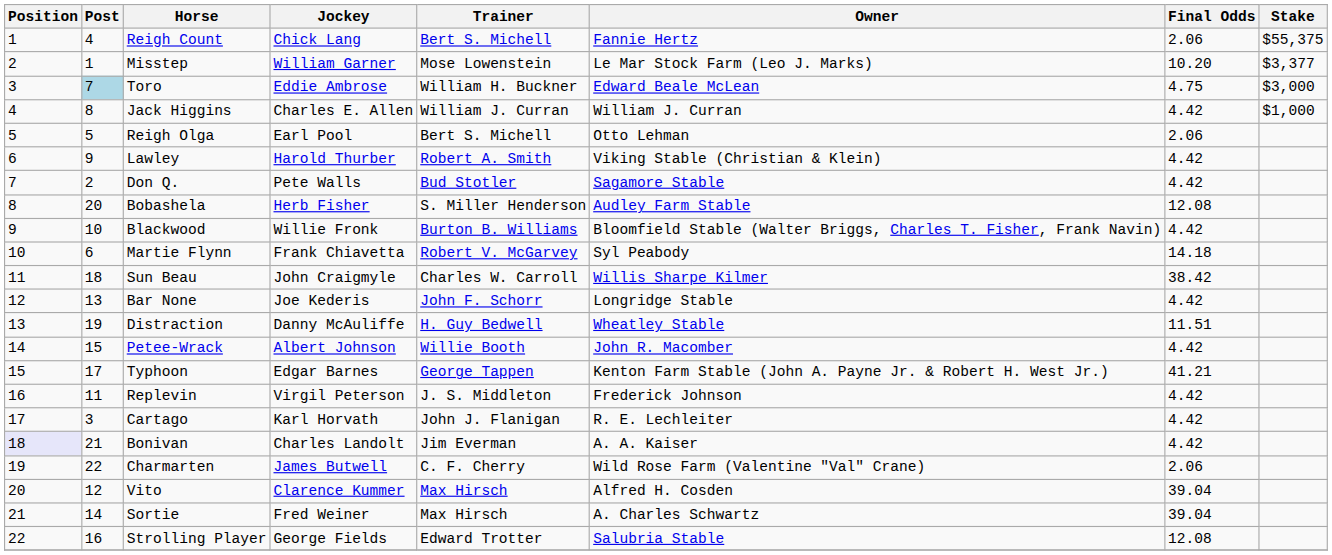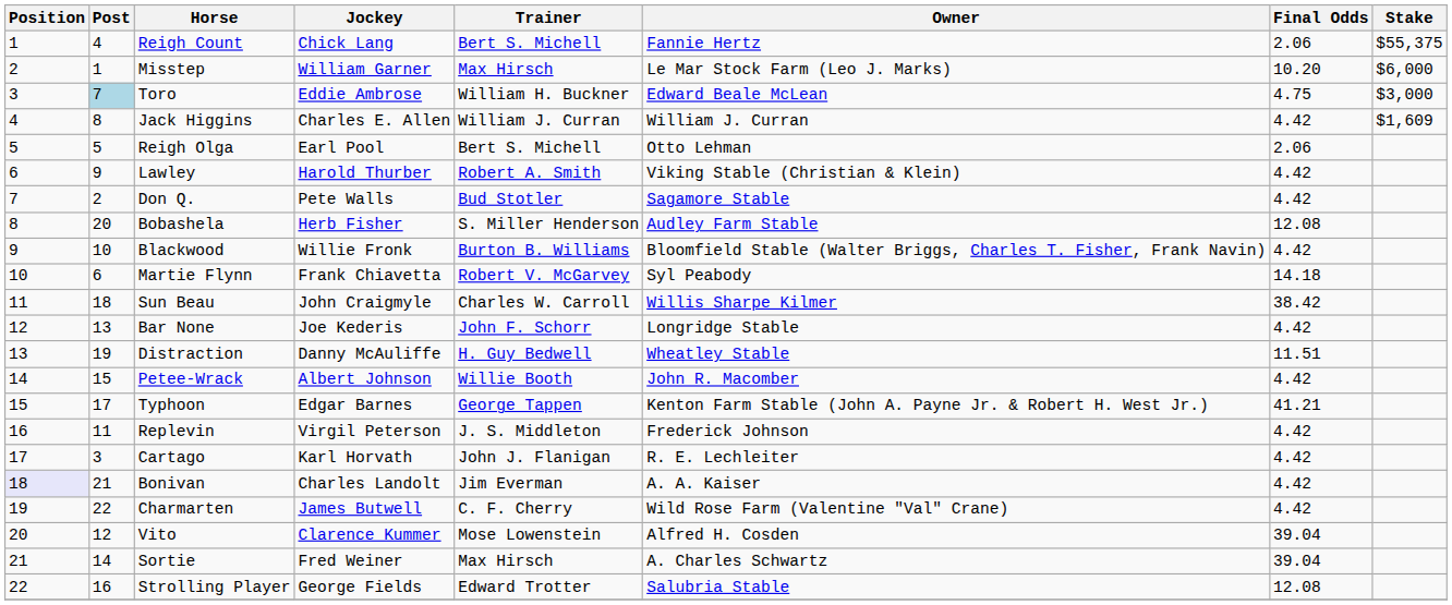Misstep | Trainer: Mose Lowenstein -> Max Hirsch
Misstep | Stake: $3,377 -> $6,000
Jack Higgins | Stake: $1,000 -> $1,609
Charmarten | Final Odds: 2.06 -> 4.42
Vito | Trainer: Max Hirsch -> Mose Lowenstein
